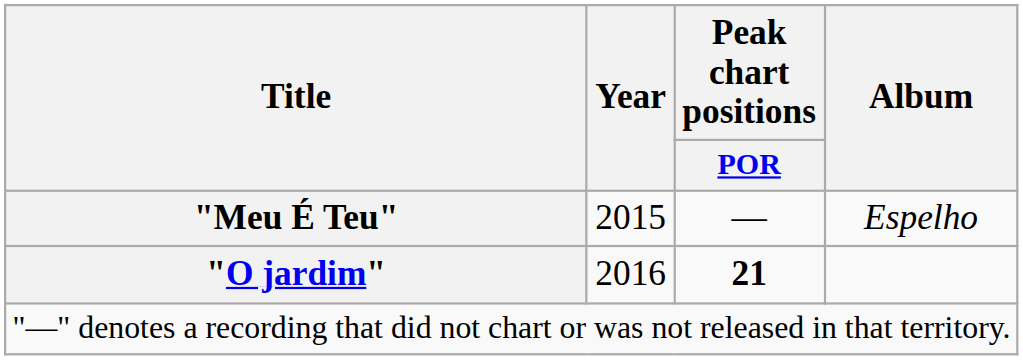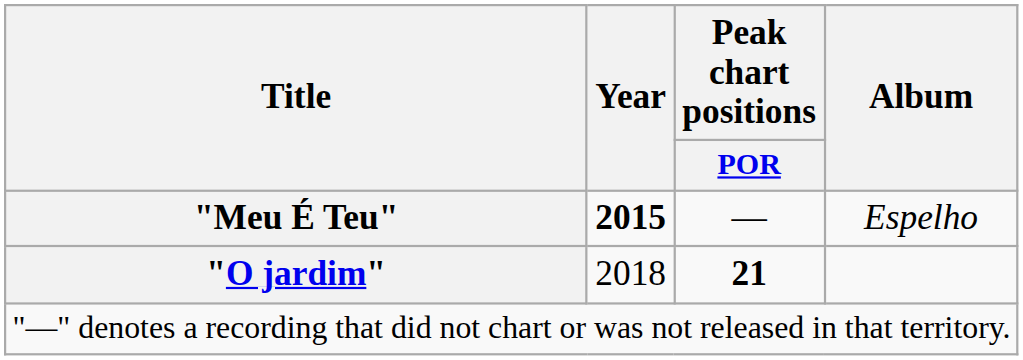"Meu É Teu" | Year: normal -> bold
"O jardim" | Year: 2016 -> 2018
